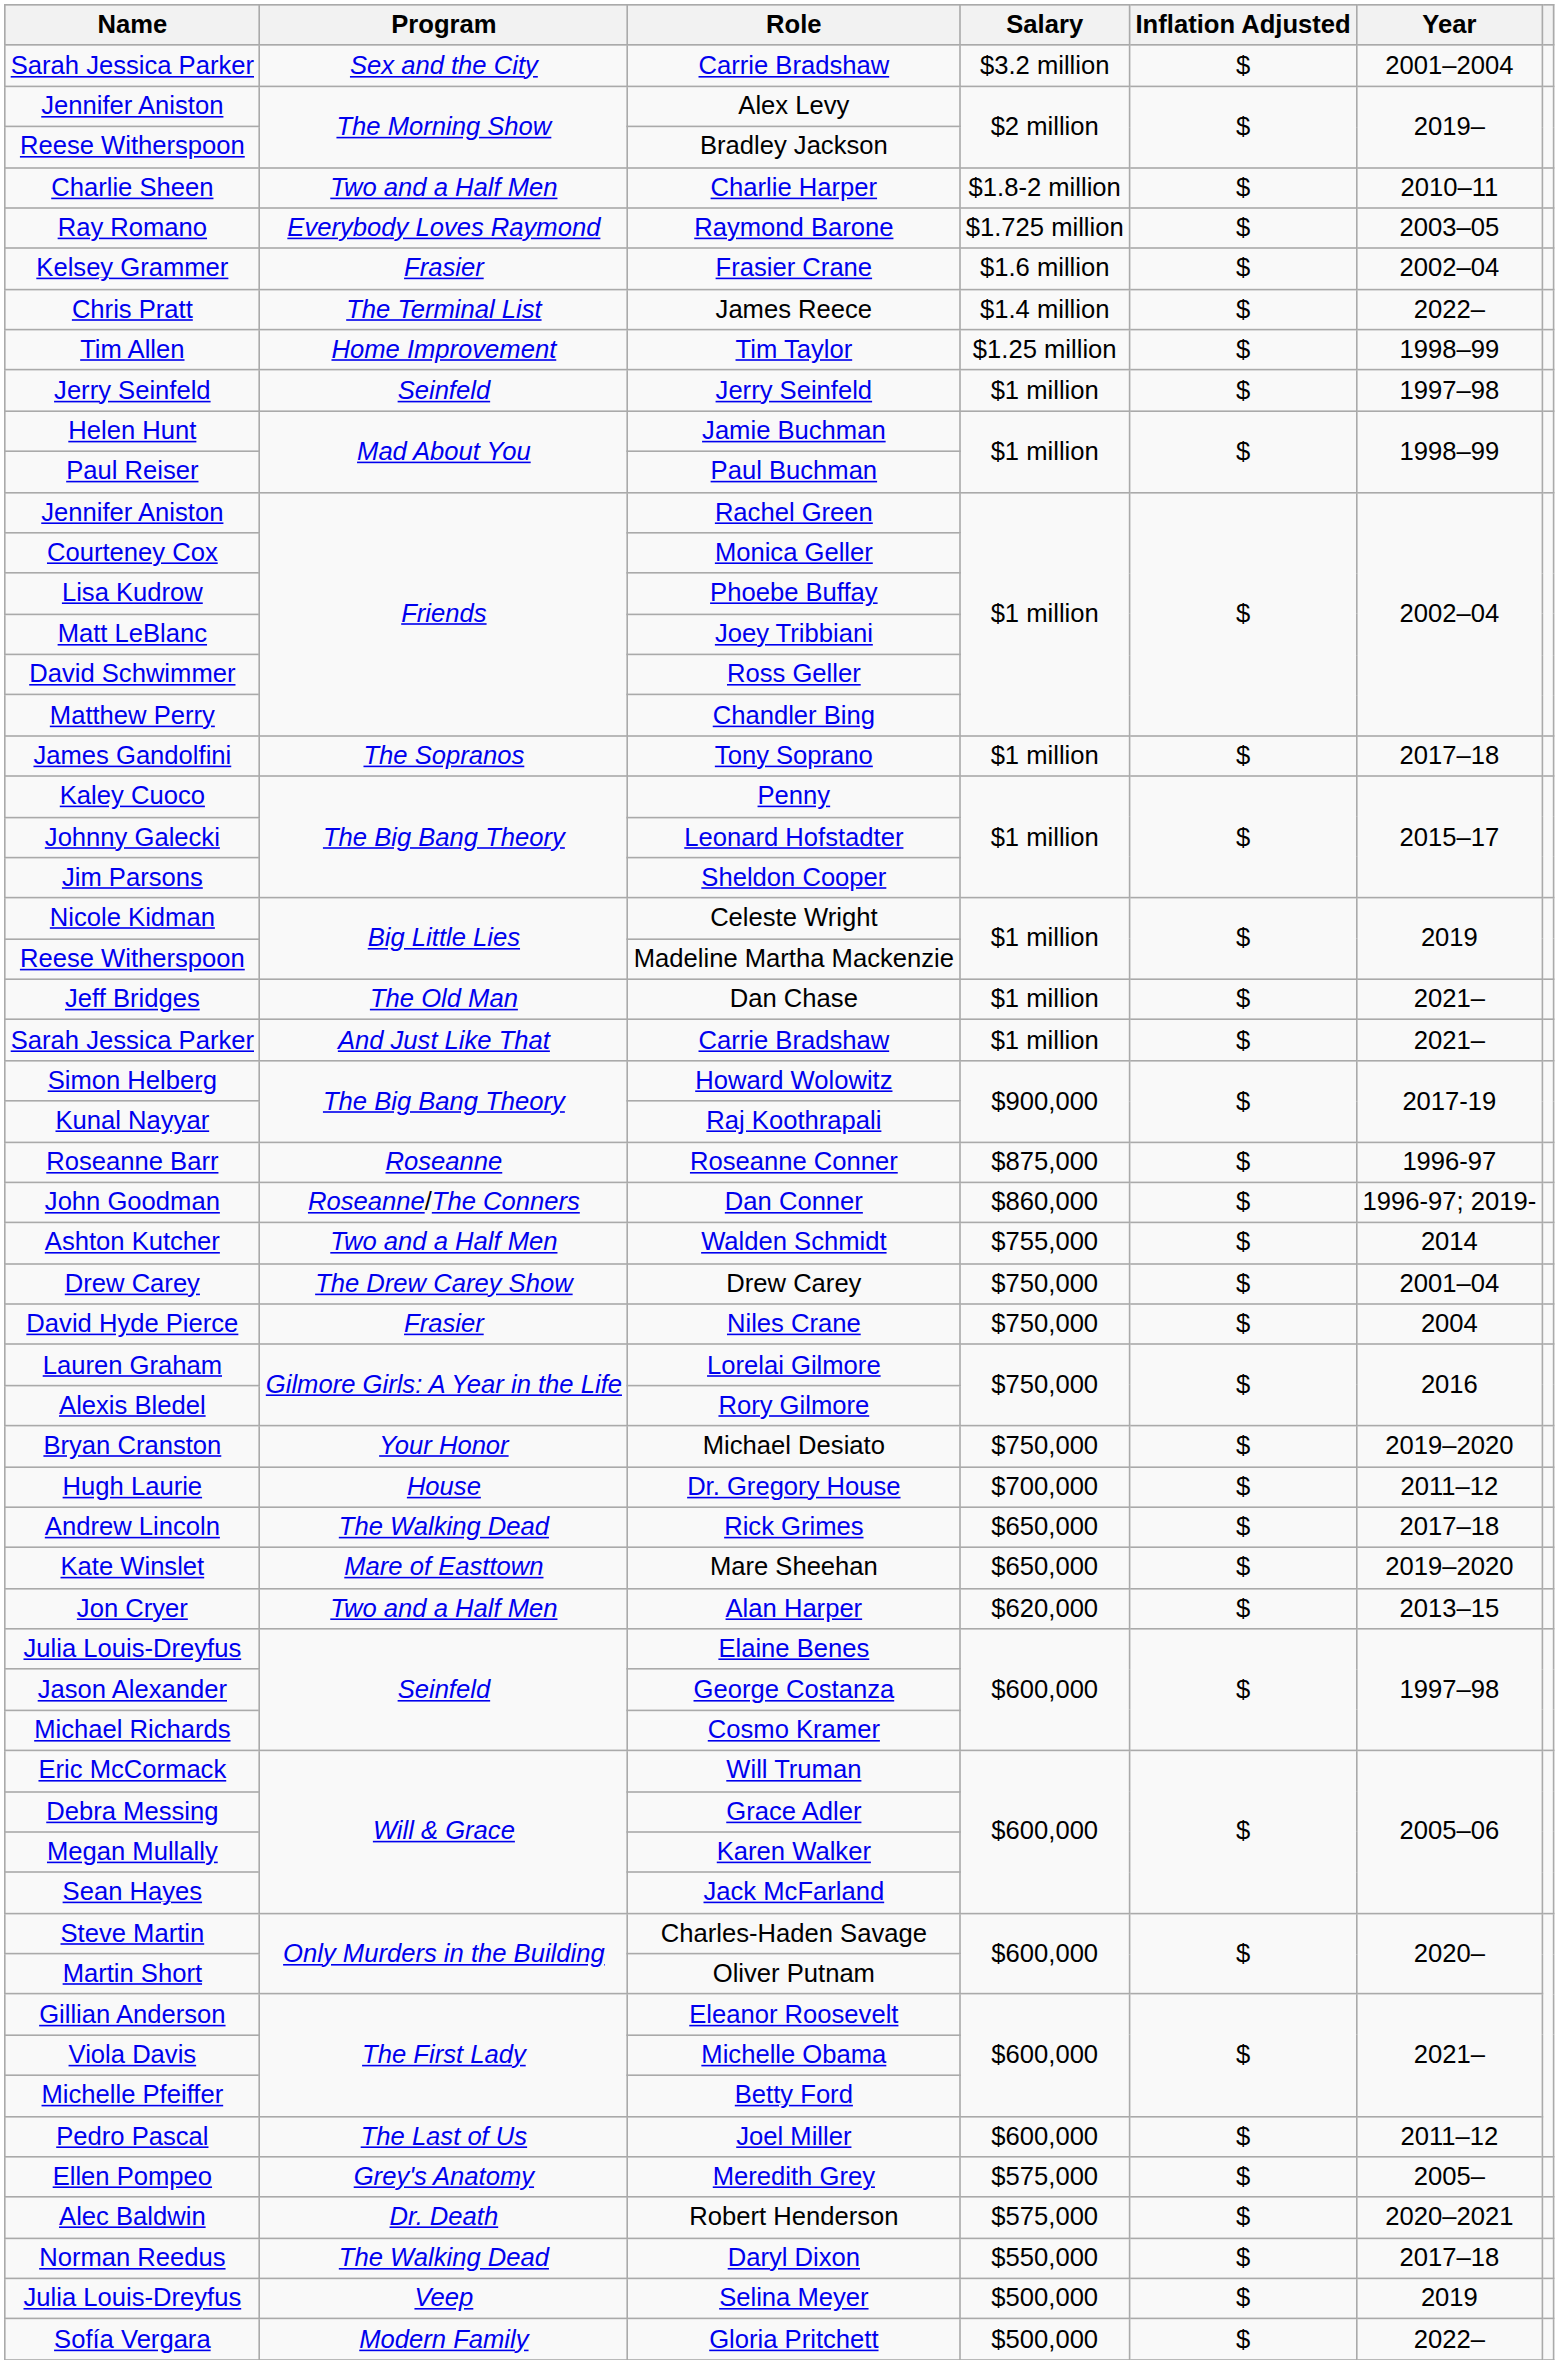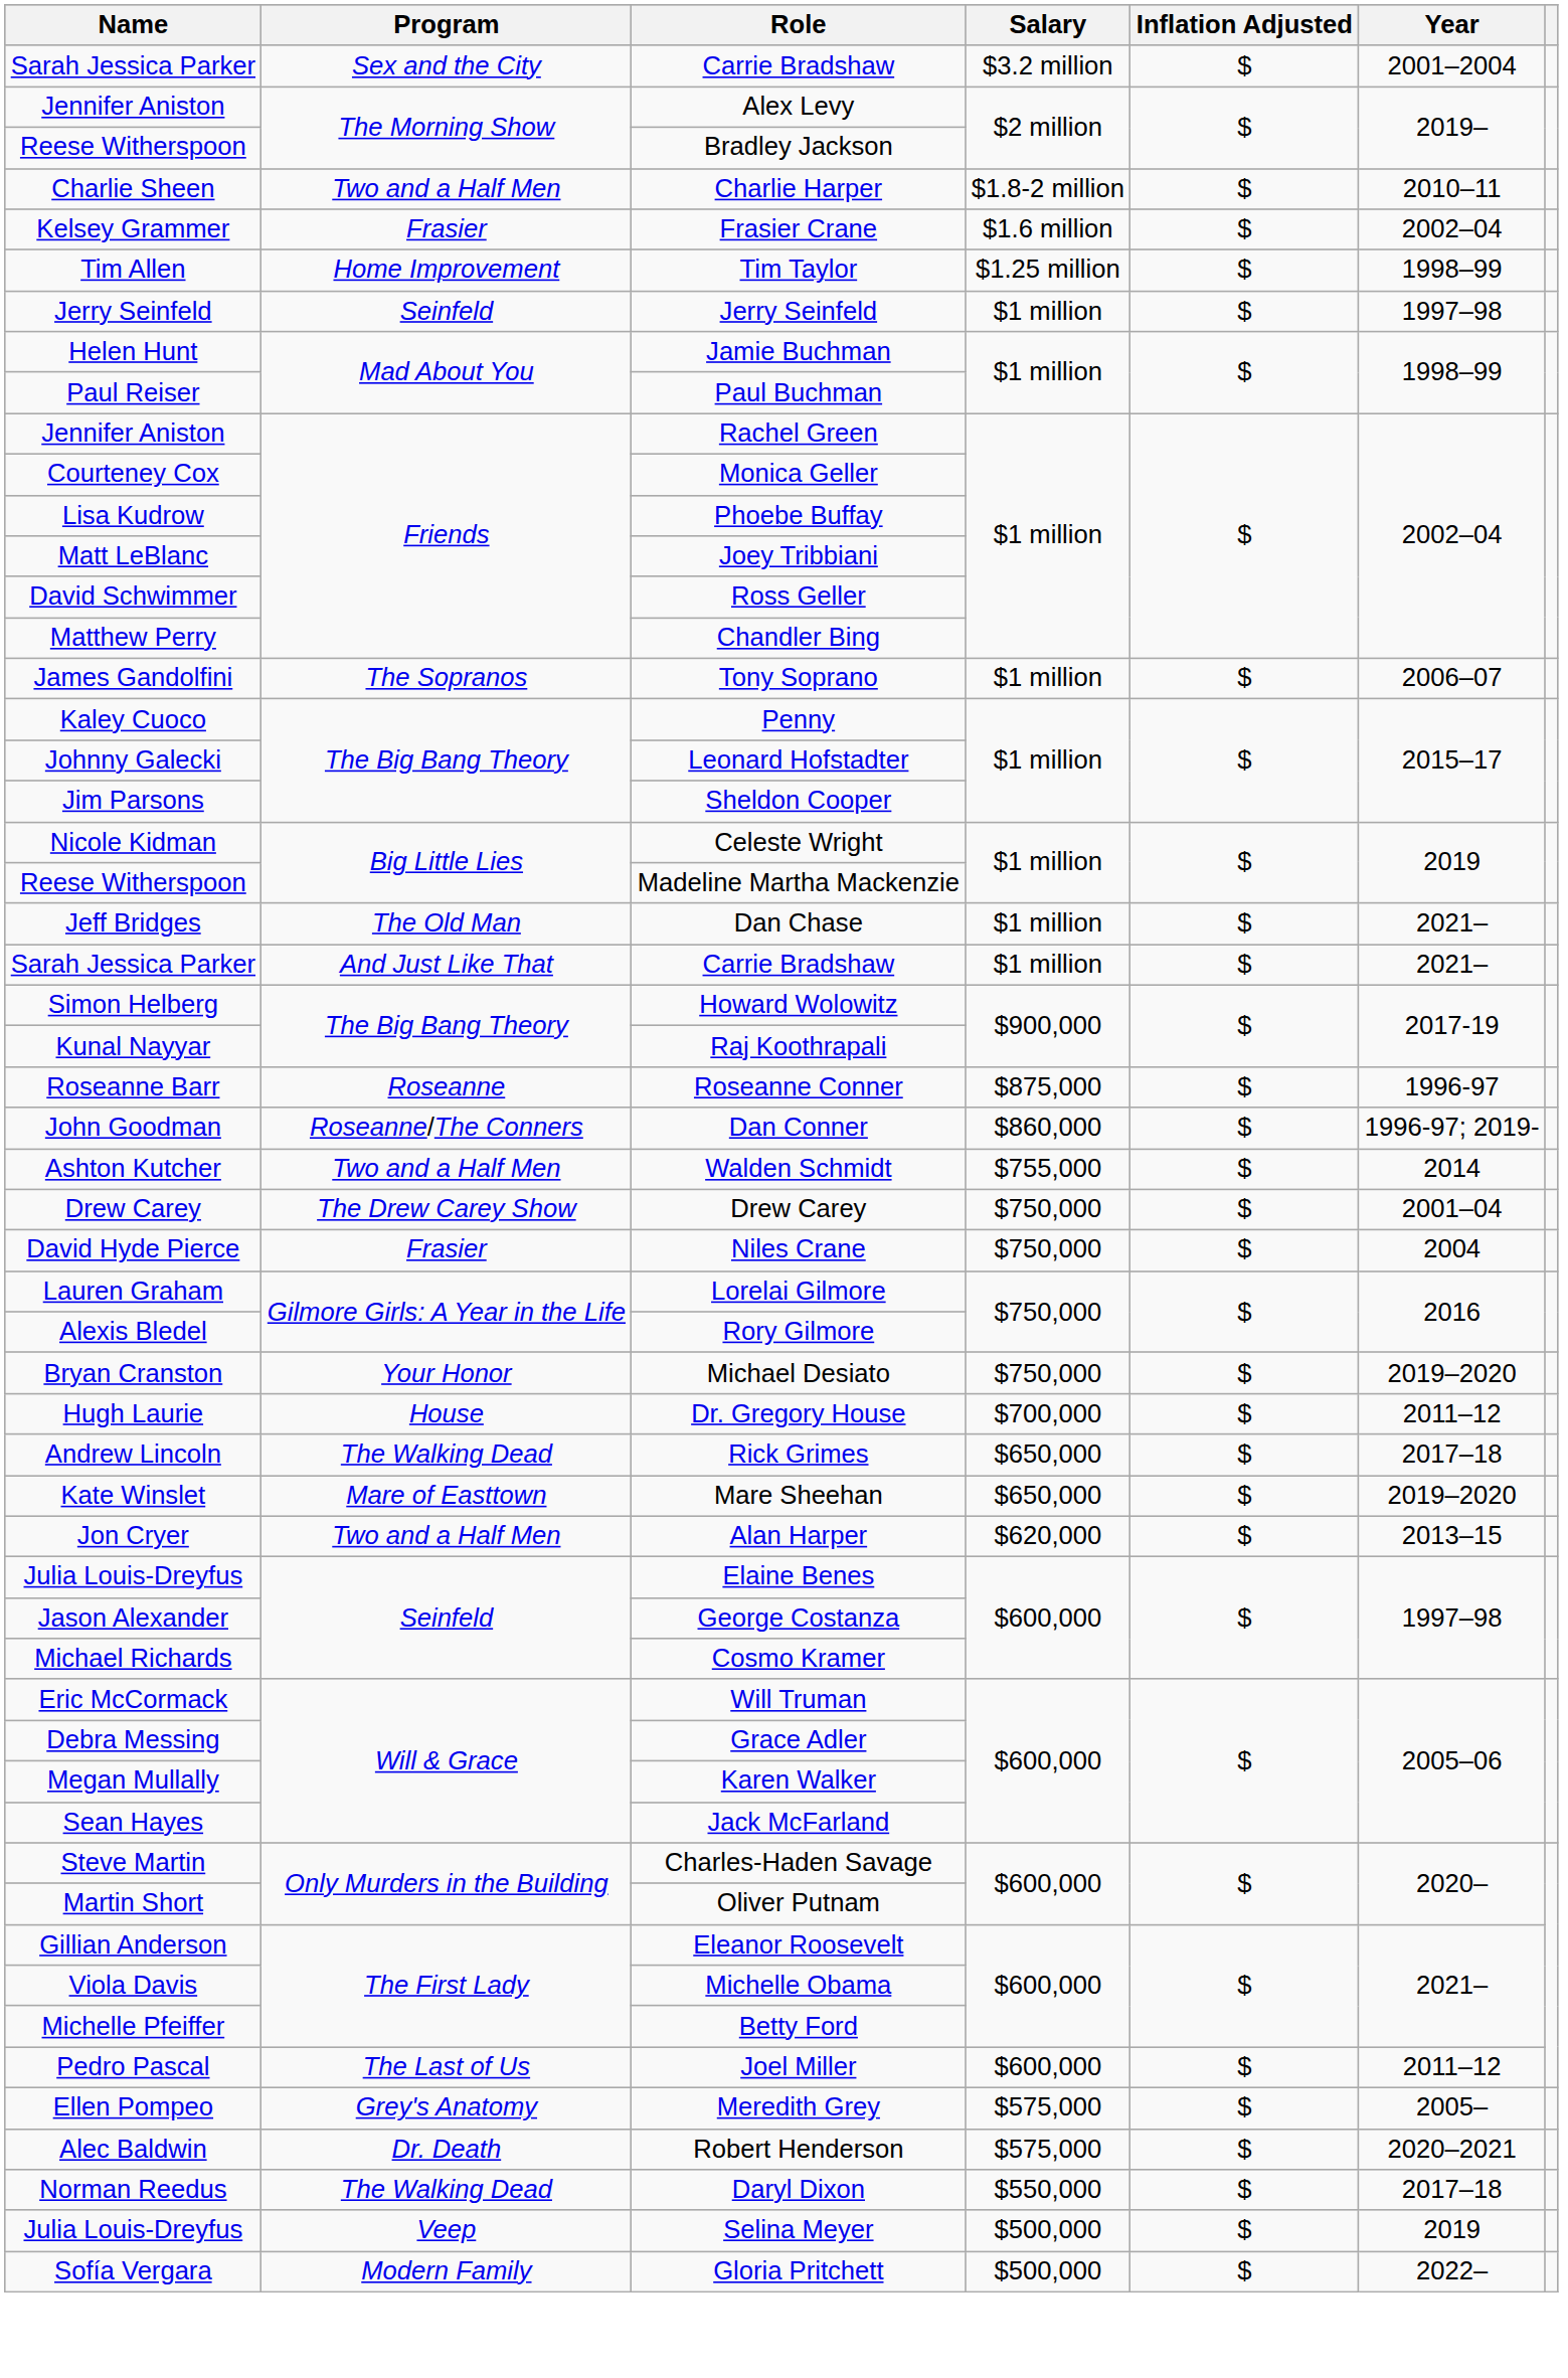- row: Ray Romano | Everybody Loves Raymond | Raymond Barone | $1.725 million | $ | 2003–05
- row: Chris Pratt | The Terminal List | James Reece | $1.4 million | $ | 2022–
Tony Soprano | Year: 2017–18 -> 2006–07
